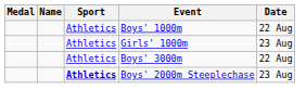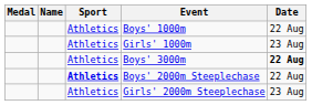Boys' 3000m | Date: normal -> bold
Boys' 2000m Steeplechase | Date: 23 Aug -> 22 Aug
+ row: Athletics | Girls' 2000m Steeplechase | 23 Aug
